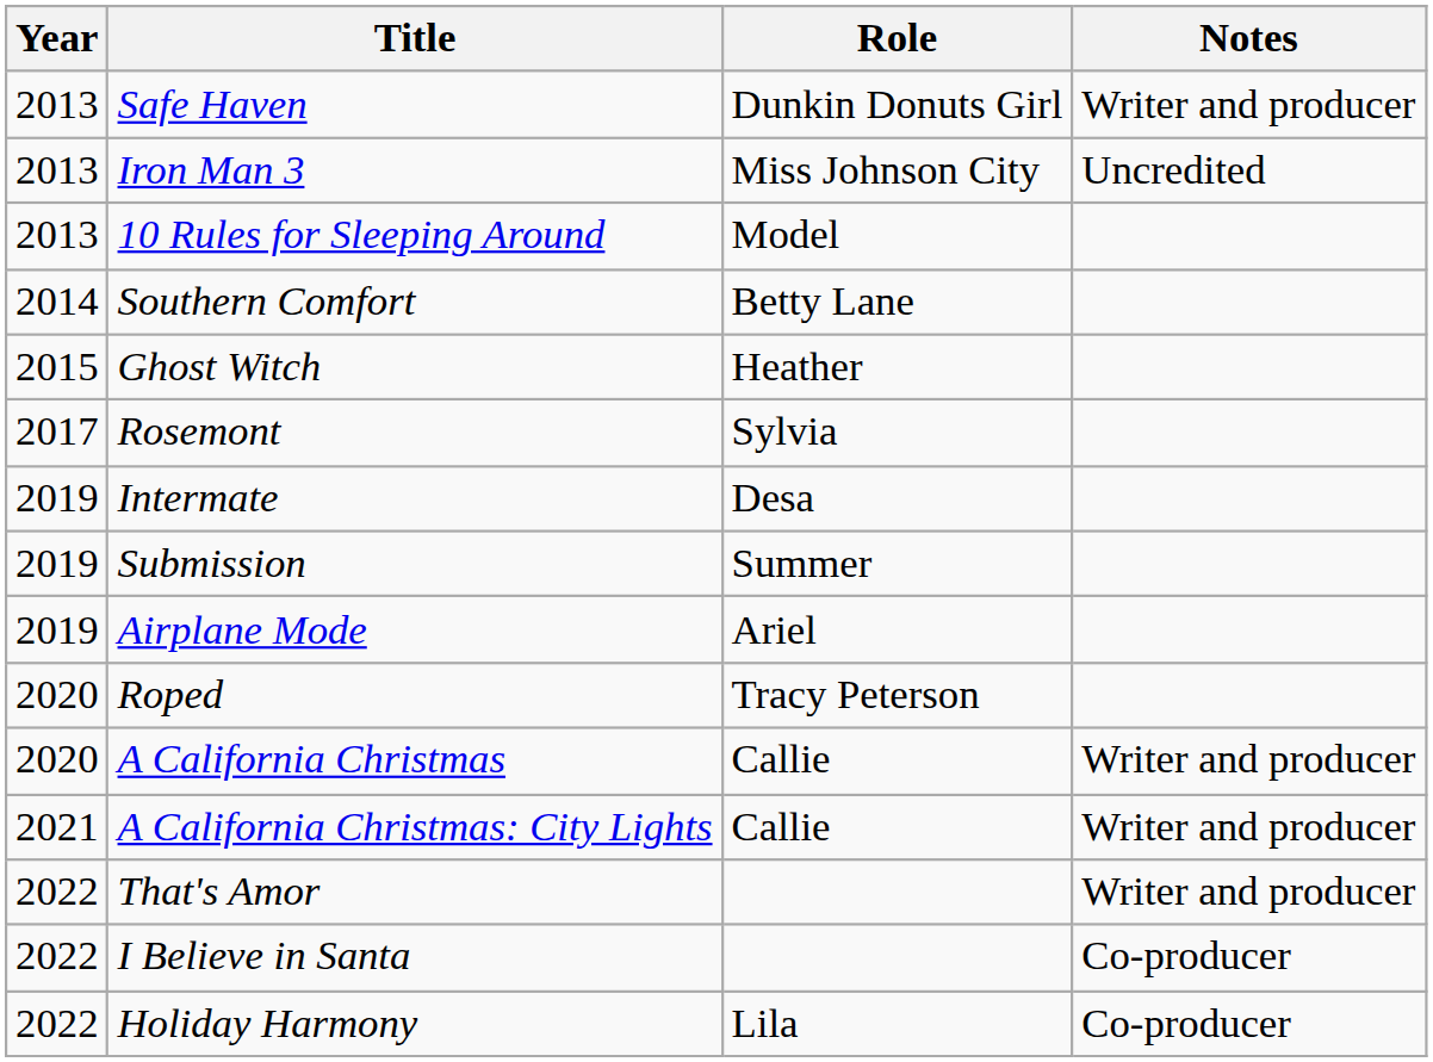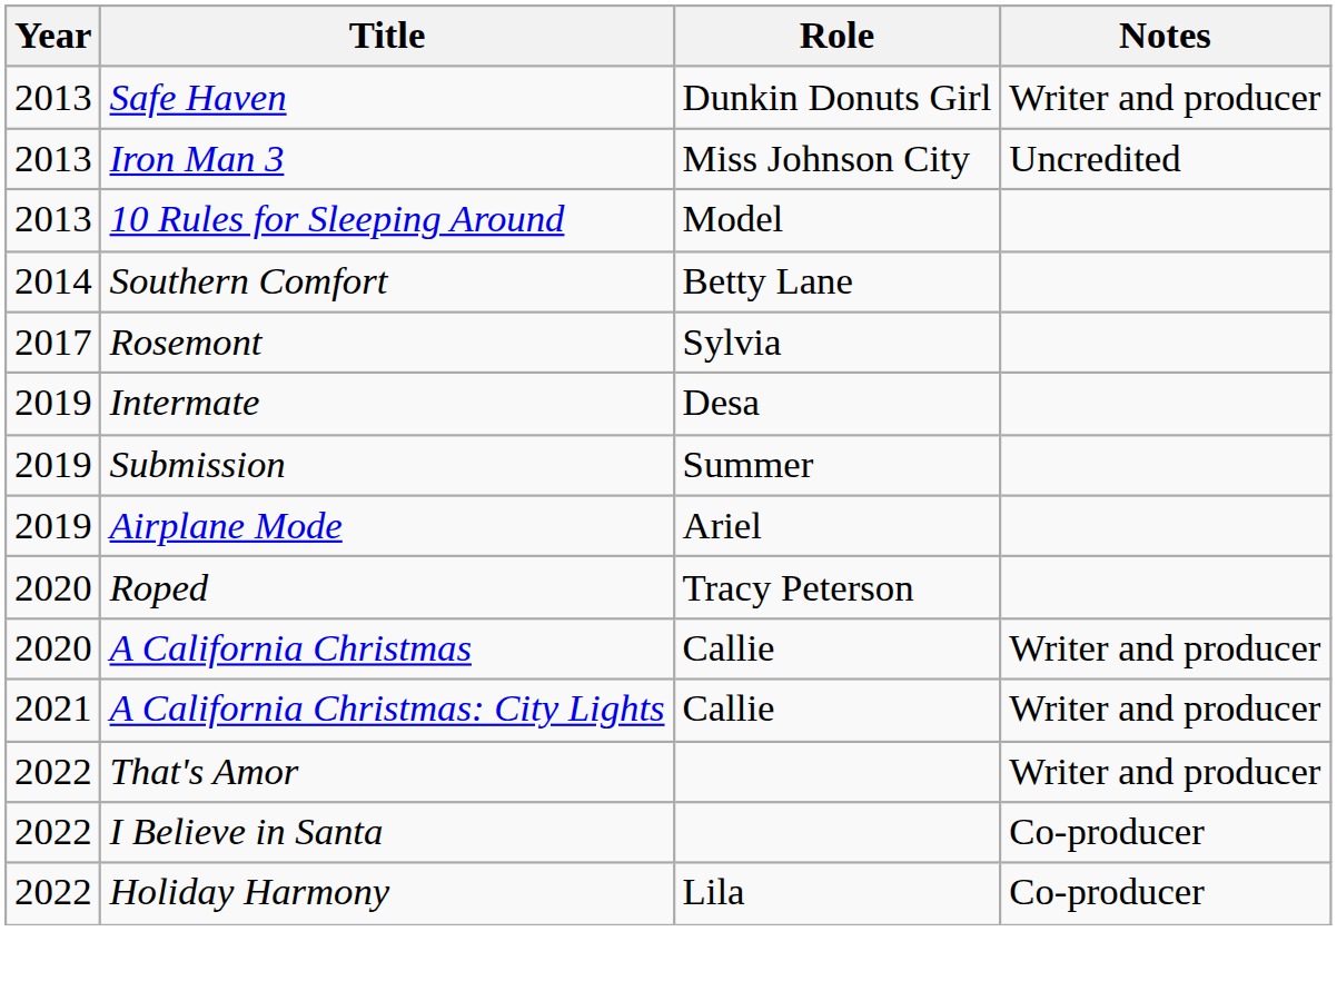- row: 2015 | Ghost Witch | Heather
